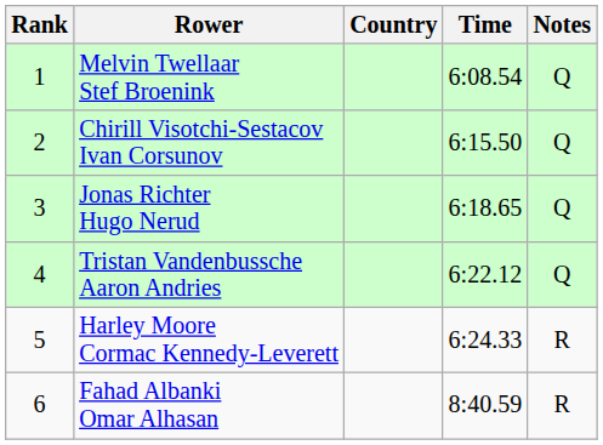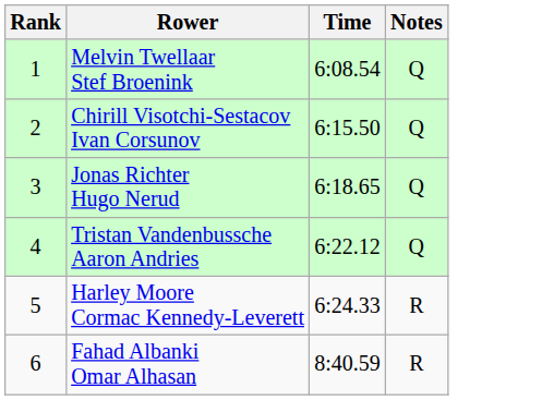- column: Country
